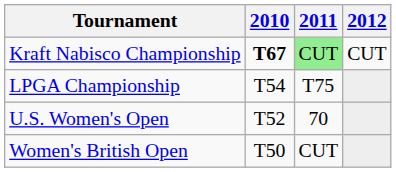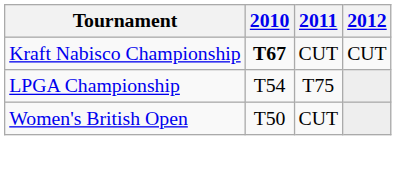Kraft Nabisco Championship | 2011: lightgreen background -> no background
- row: U.S. Women's Open | T52 | 70
